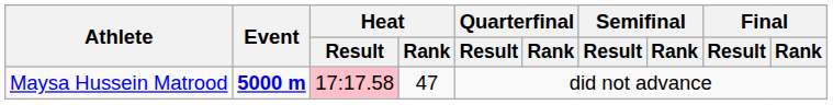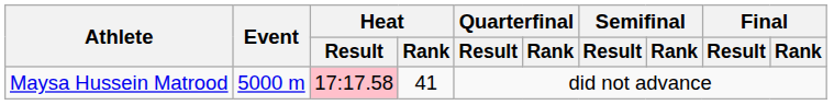Maysa Hussein Matrood | Event: bold -> normal
Maysa Hussein Matrood | Heat / Rank: 47 -> 41
